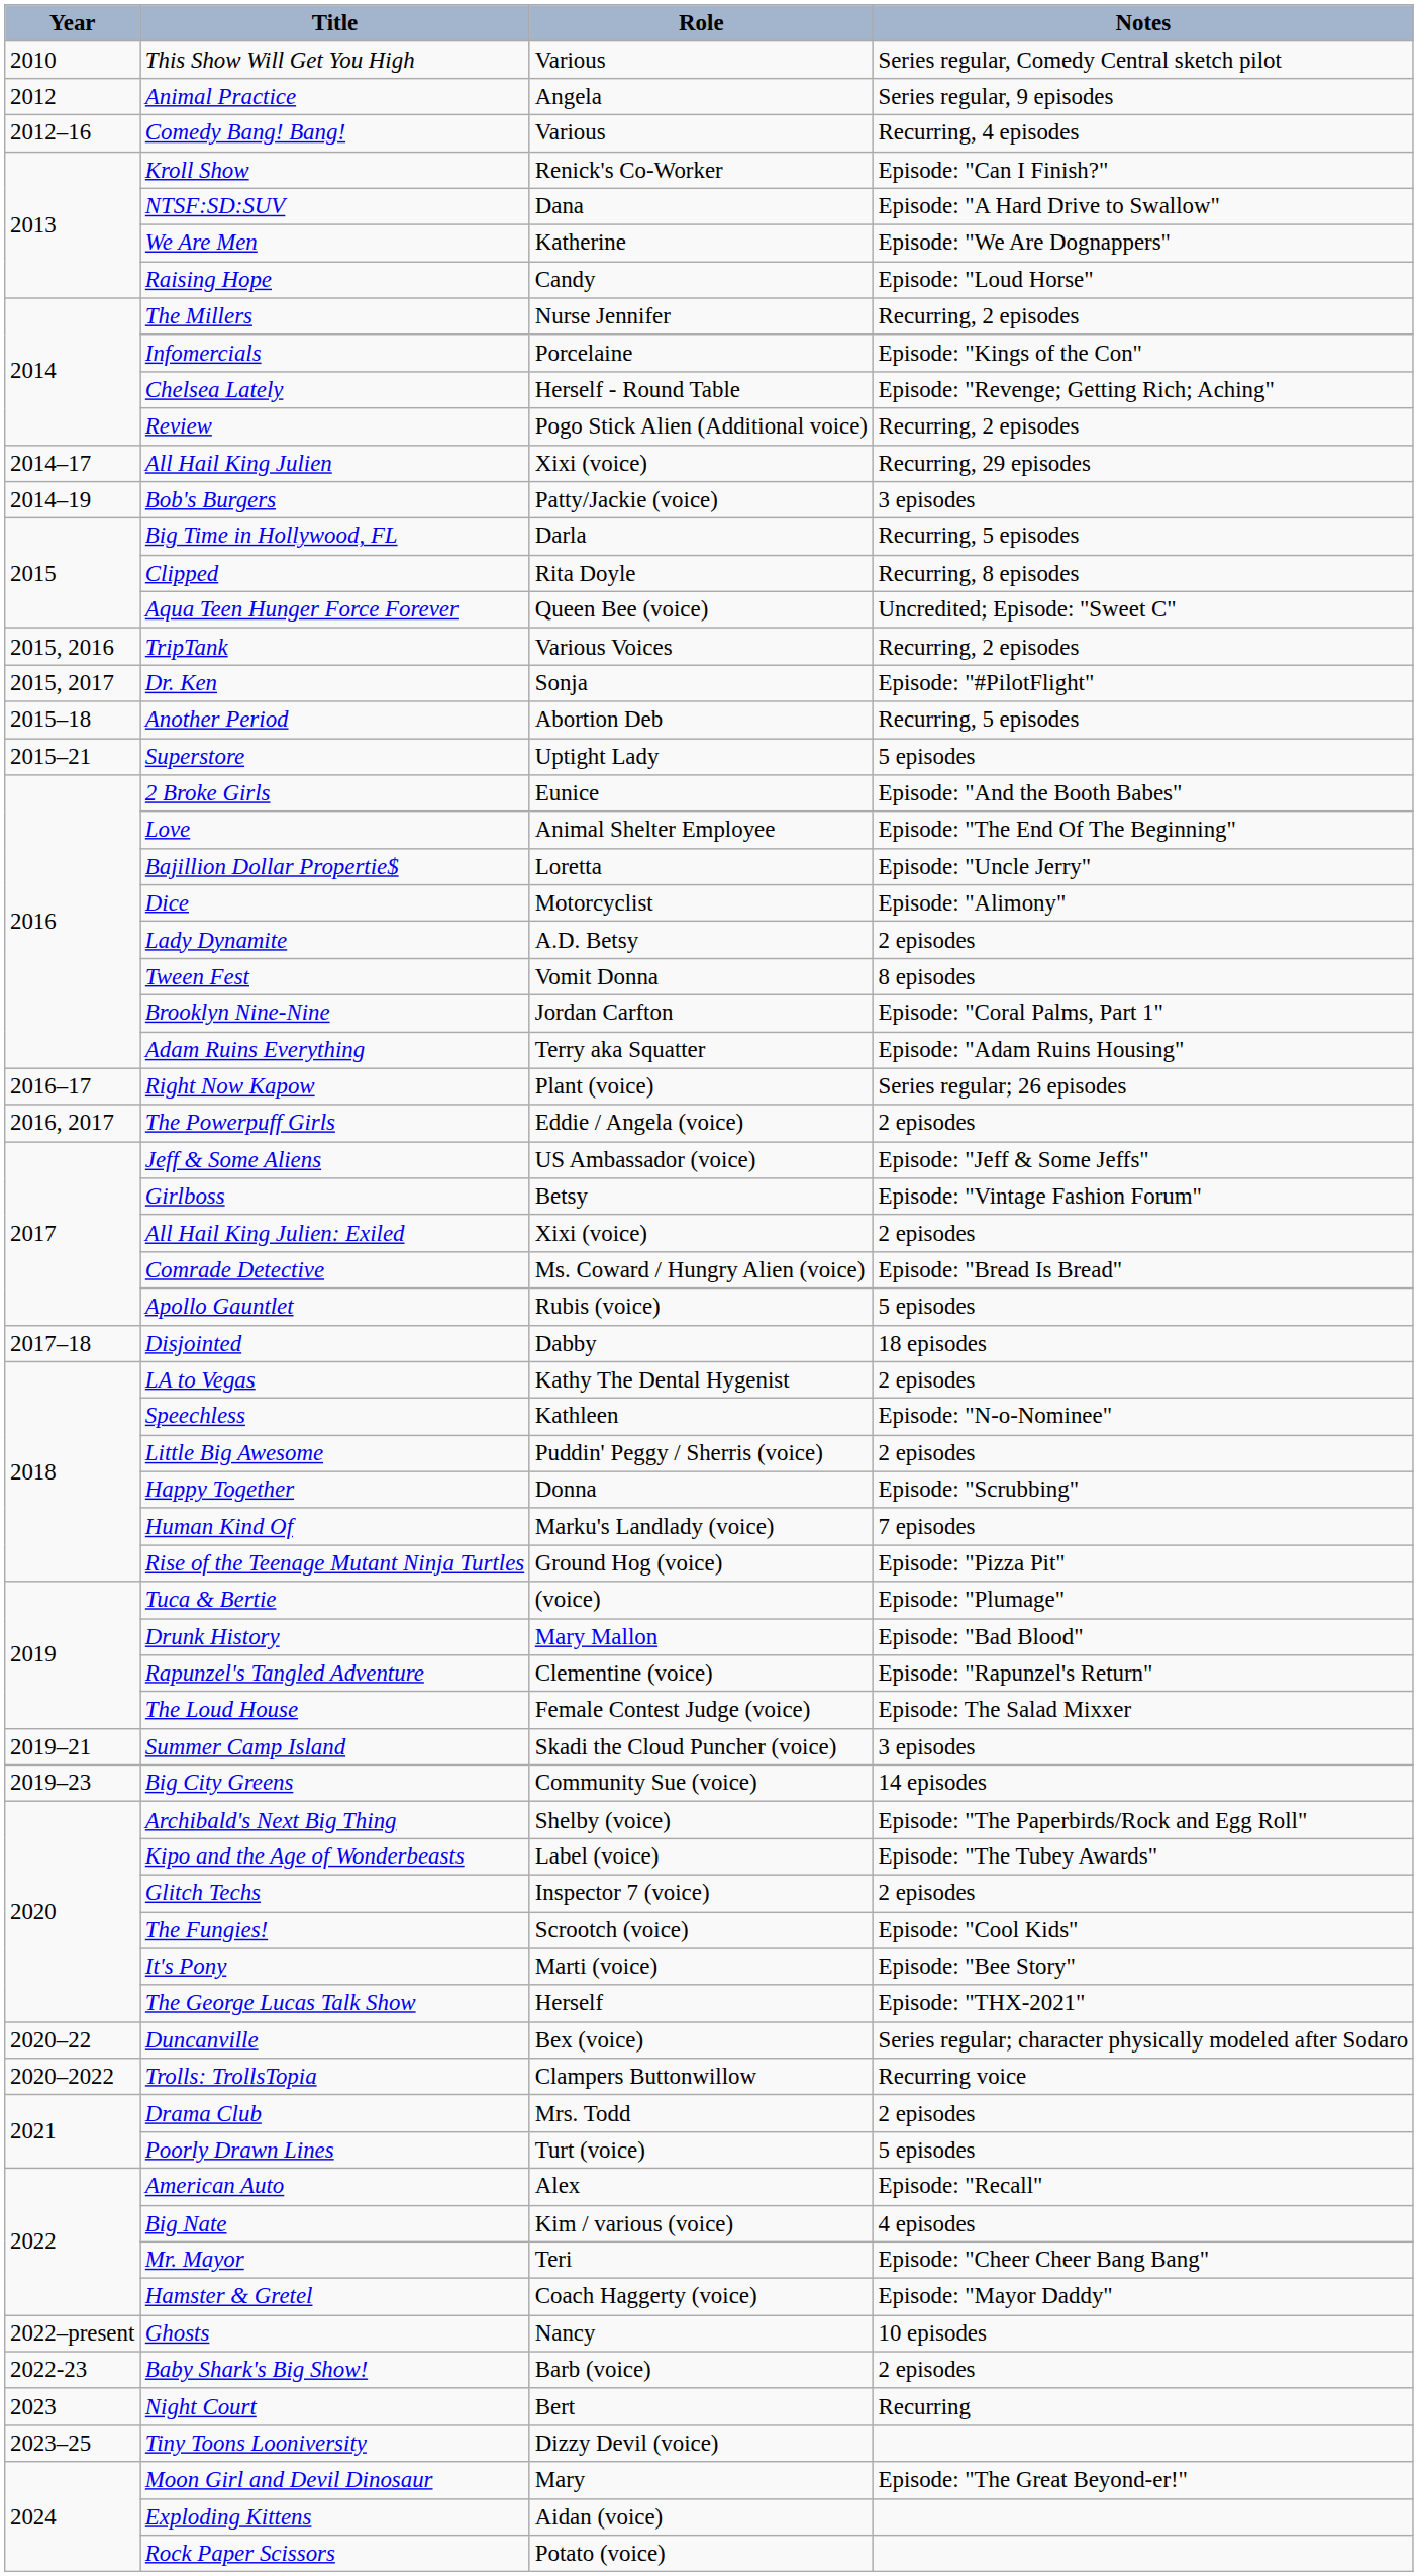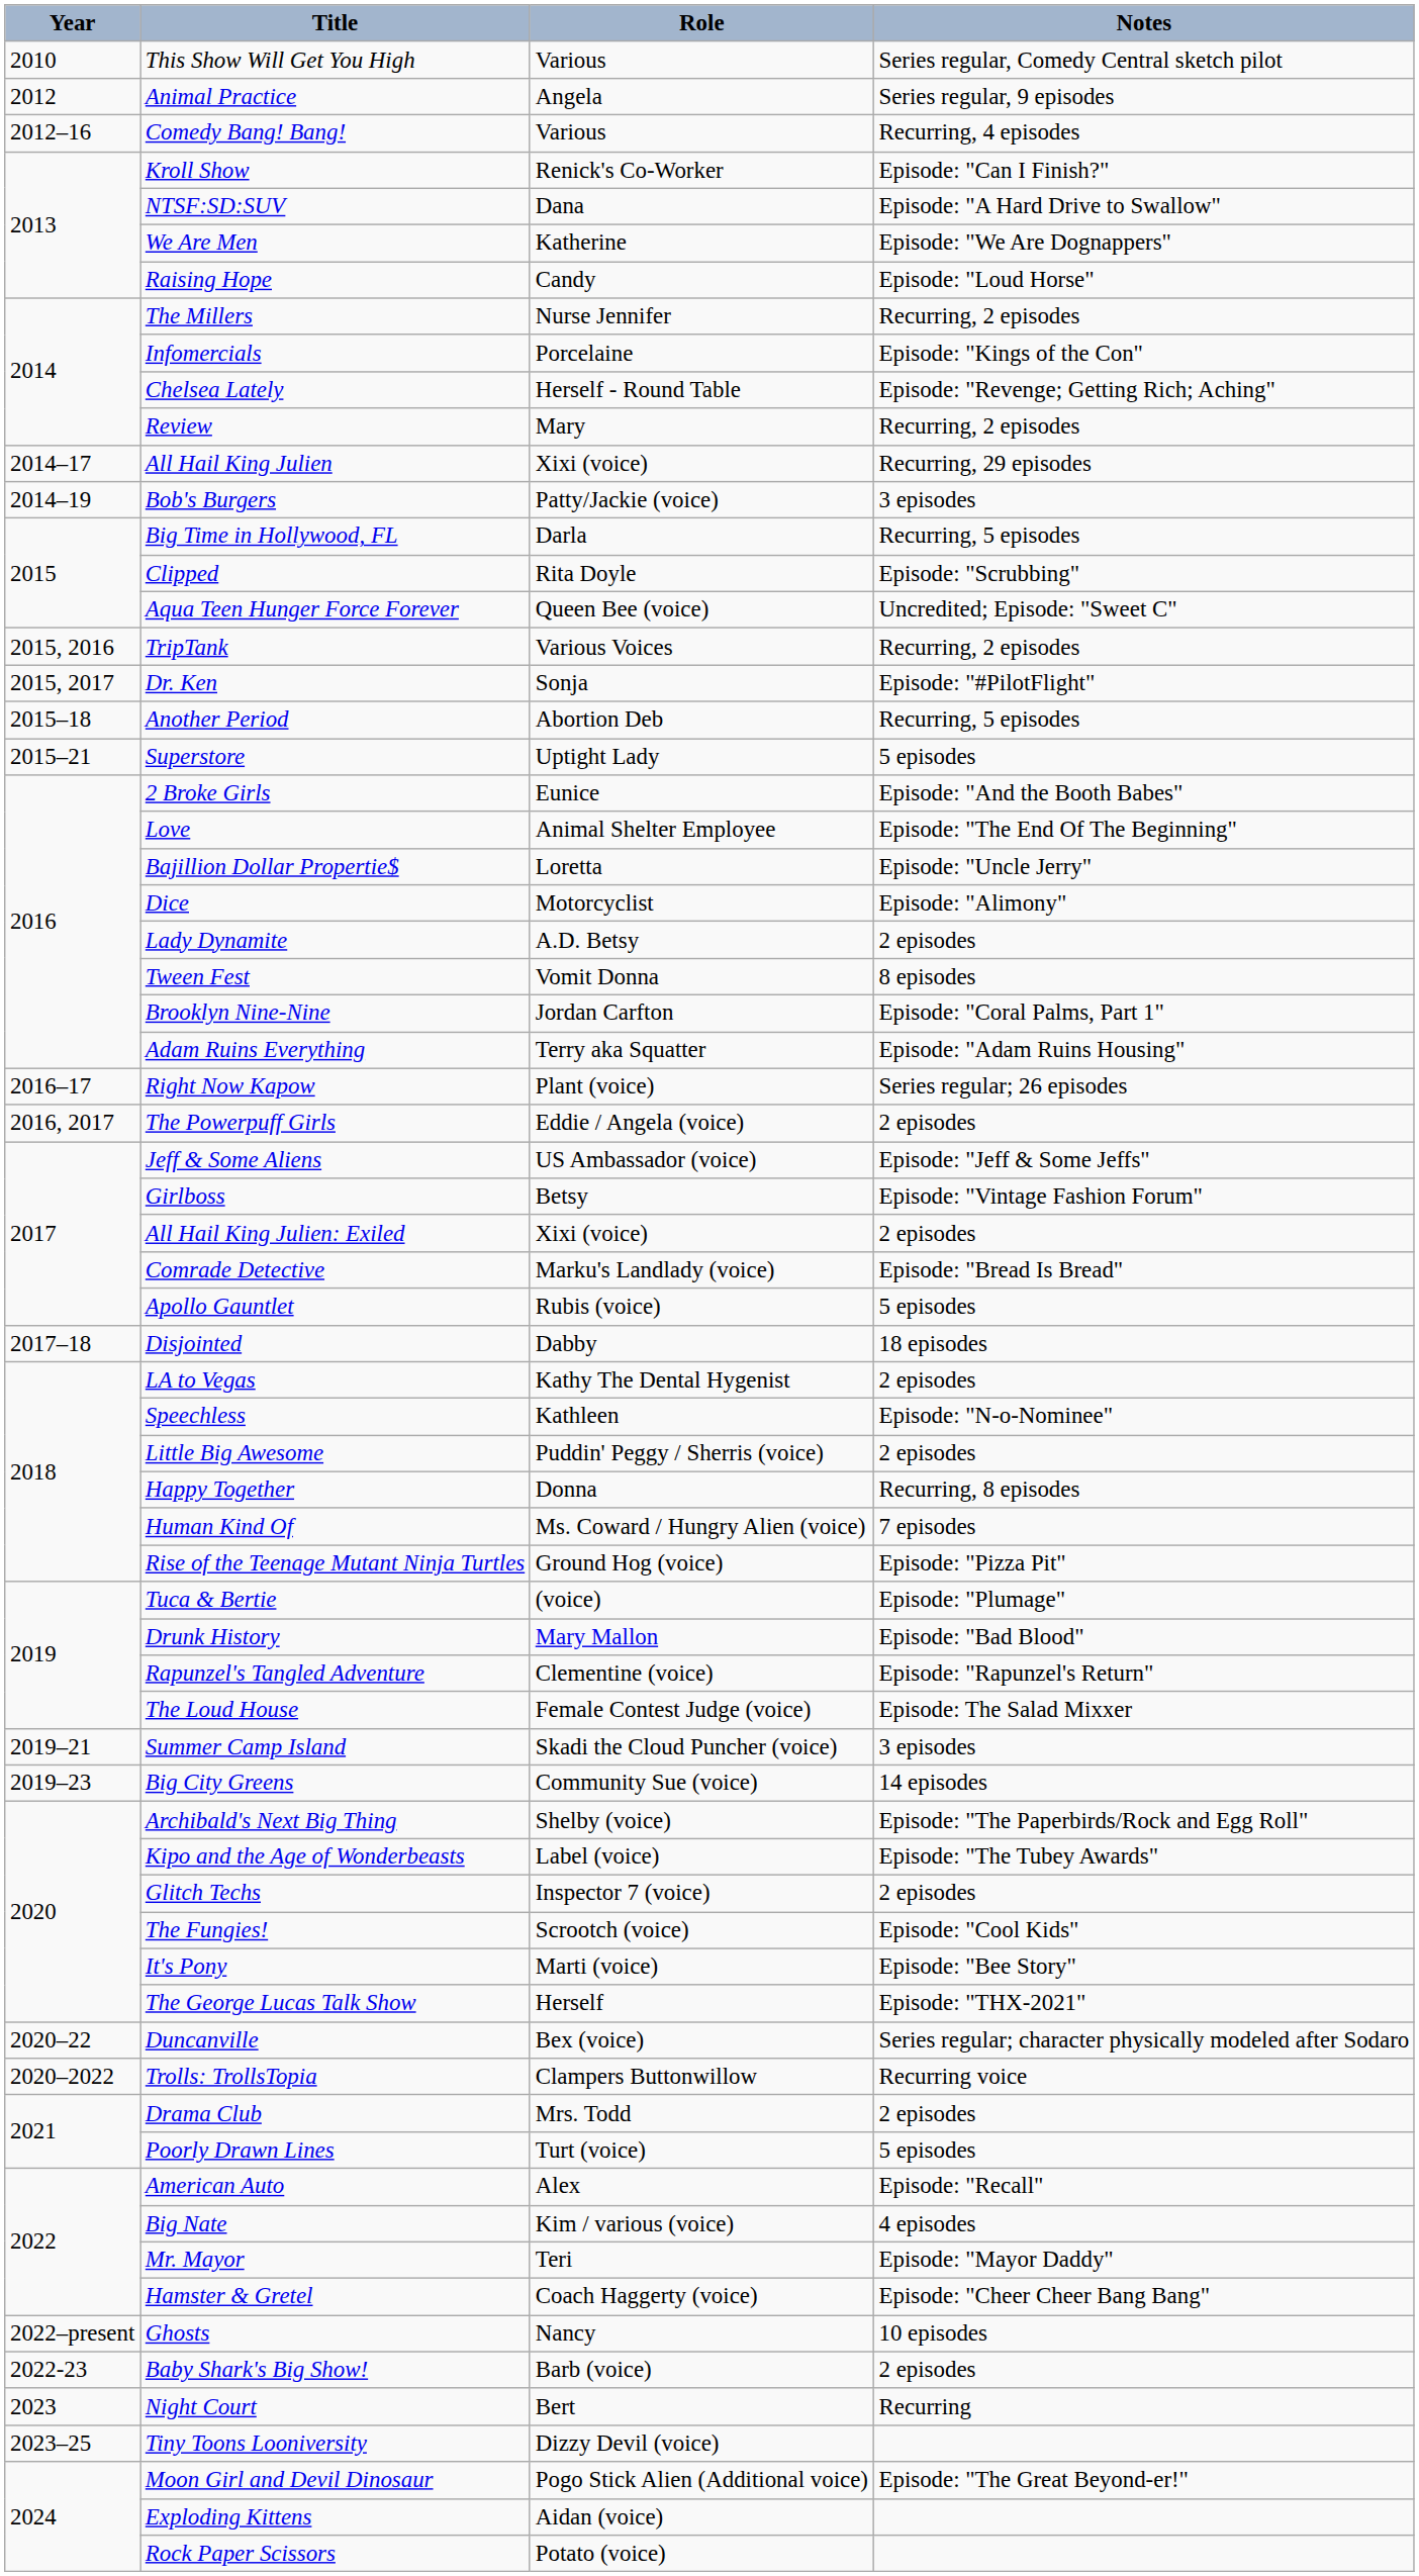Review | Role: Pogo Stick Alien (Additional voice) -> Mary
Clipped | Notes: Recurring, 8 episodes -> Episode: "Scrubbing"
Comrade Detective | Role: Ms. Coward / Hungry Alien (voice) -> Marku's Landlady (voice)
Happy Together | Notes: Episode: "Scrubbing" -> Recurring, 8 episodes
Human Kind Of | Role: Marku's Landlady (voice) -> Ms. Coward / Hungry Alien (voice)
Mr. Mayor | Notes: Episode: "Cheer Cheer Bang Bang" -> Episode: "Mayor Daddy"
Hamster & Gretel | Notes: Episode: "Mayor Daddy" -> Episode: "Cheer Cheer Bang Bang"
Moon Girl and Devil Dinosaur | Role: Mary -> Pogo Stick Alien (Additional voice)
